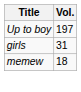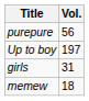+ row: purepure | 56
